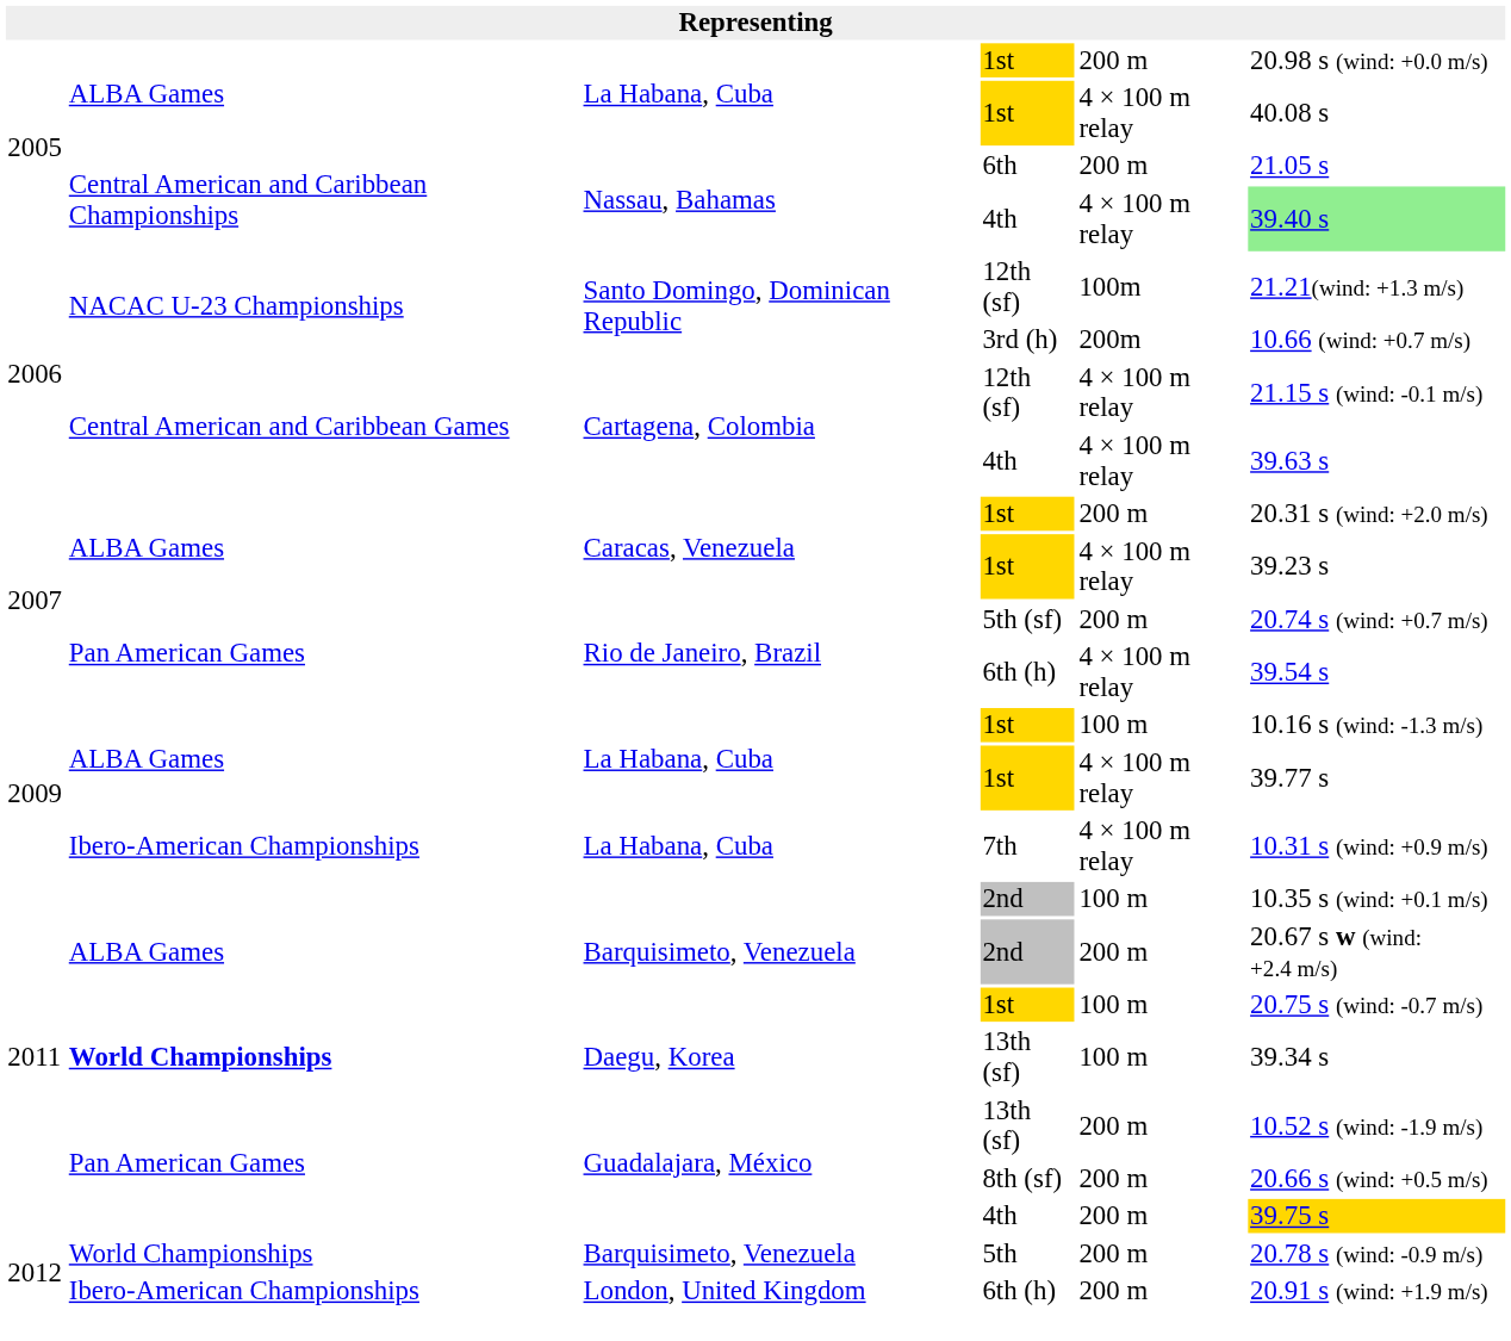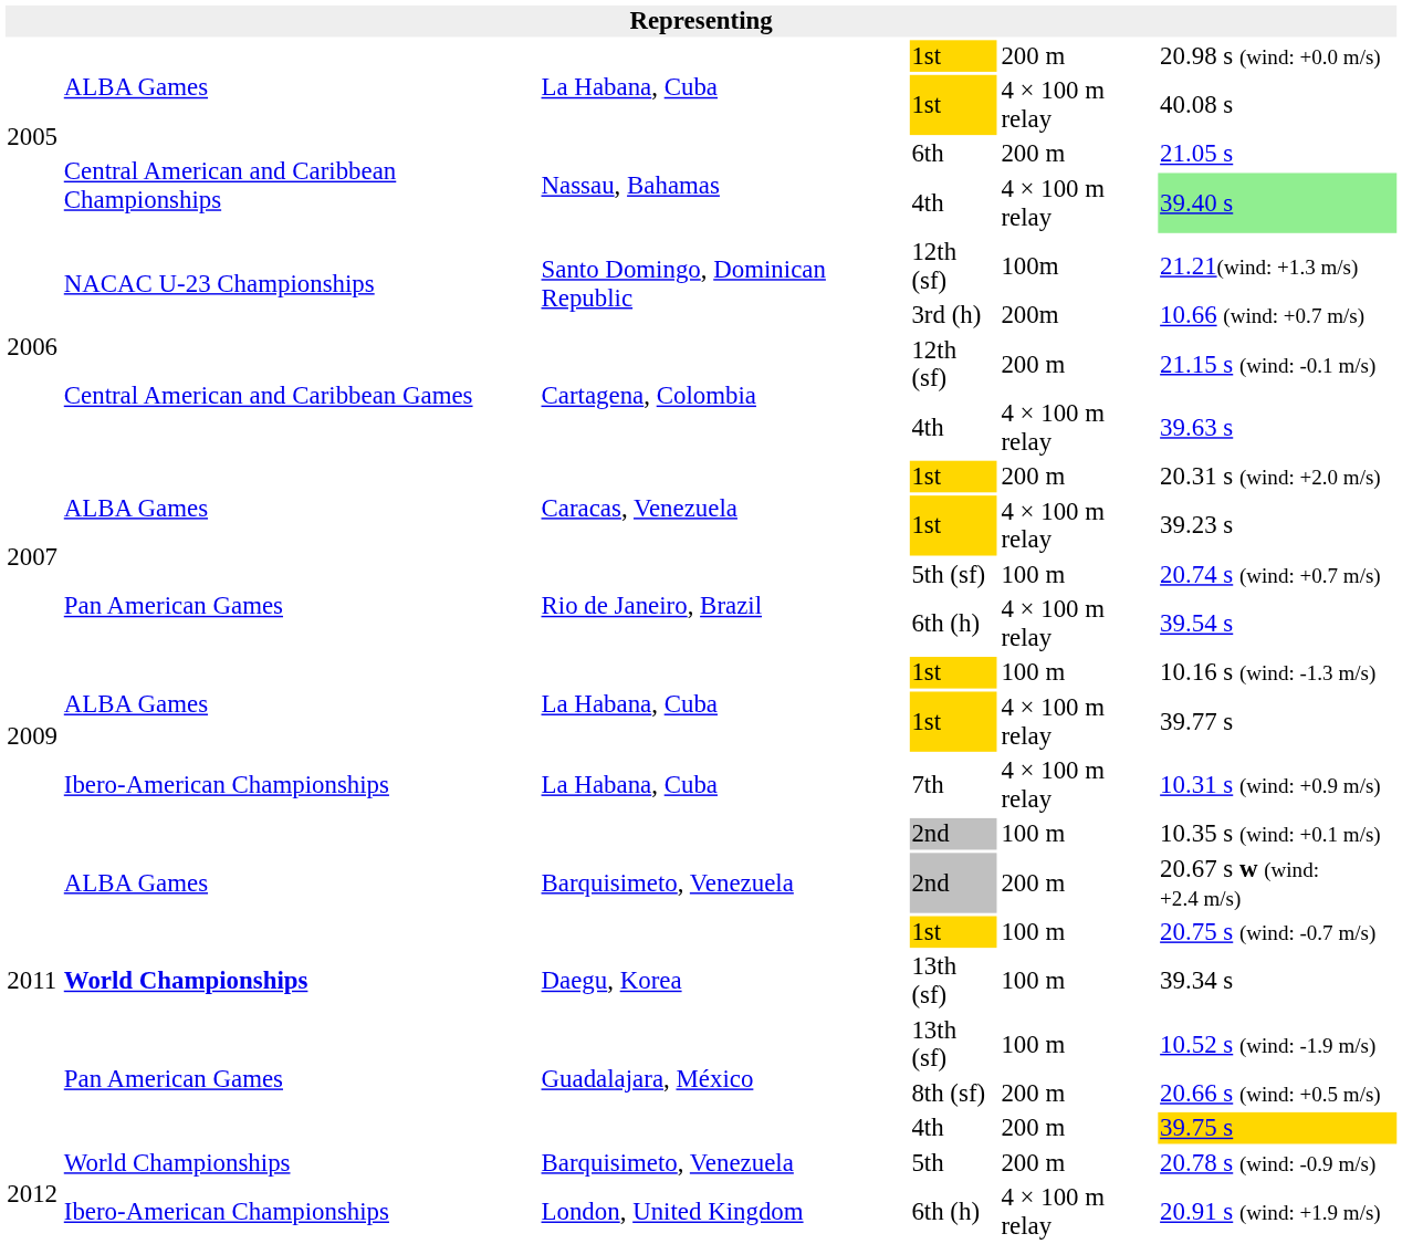Cartagena, Colombia / 12th (sf) | column 5: 4 × 100 m relay -> 200 m
5th (sf) | column 5: 200 m -> 100 m
Guadalajara, México / 13th (sf) | column 5: 200 m -> 100 m
London, United Kingdom / 6th (h) | column 5: 200 m -> 4 × 100 m relay
